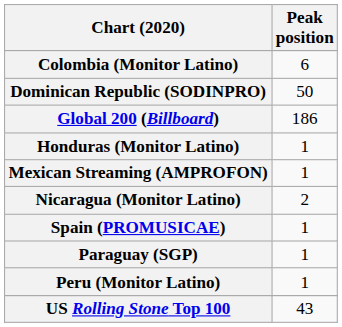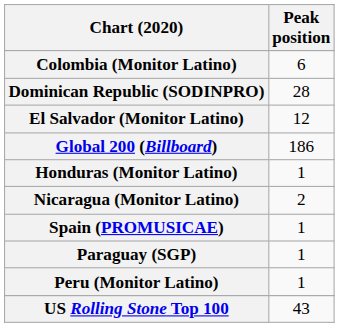Dominican Republic (SODINPRO) | Peak position: 50 -> 28
+ row: El Salvador (Monitor Latino) | 12
- row: Mexican Streaming (AMPROFON) | 1
